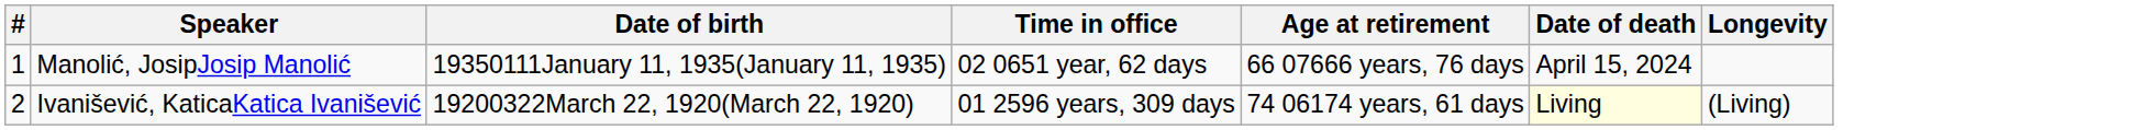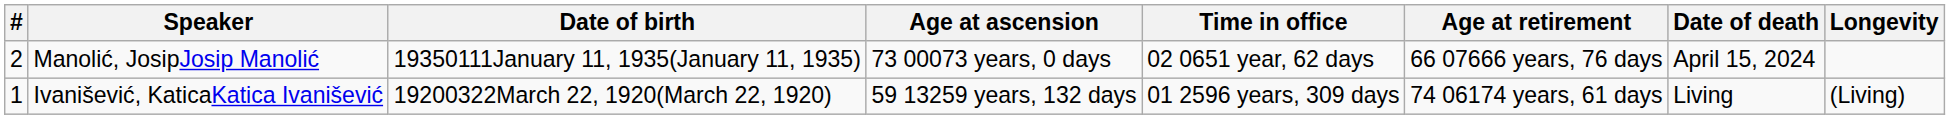+ column: Age at ascension | 73 00073 years, 0 days | 59 13259 years, 132 days
Manolić, JosipJosip Manolić | #: 1 -> 2
Ivanišević, KaticaKatica Ivanišević | #: 2 -> 1
Ivanišević, KaticaKatica Ivanišević | Date of death: lightyellow background -> no background
